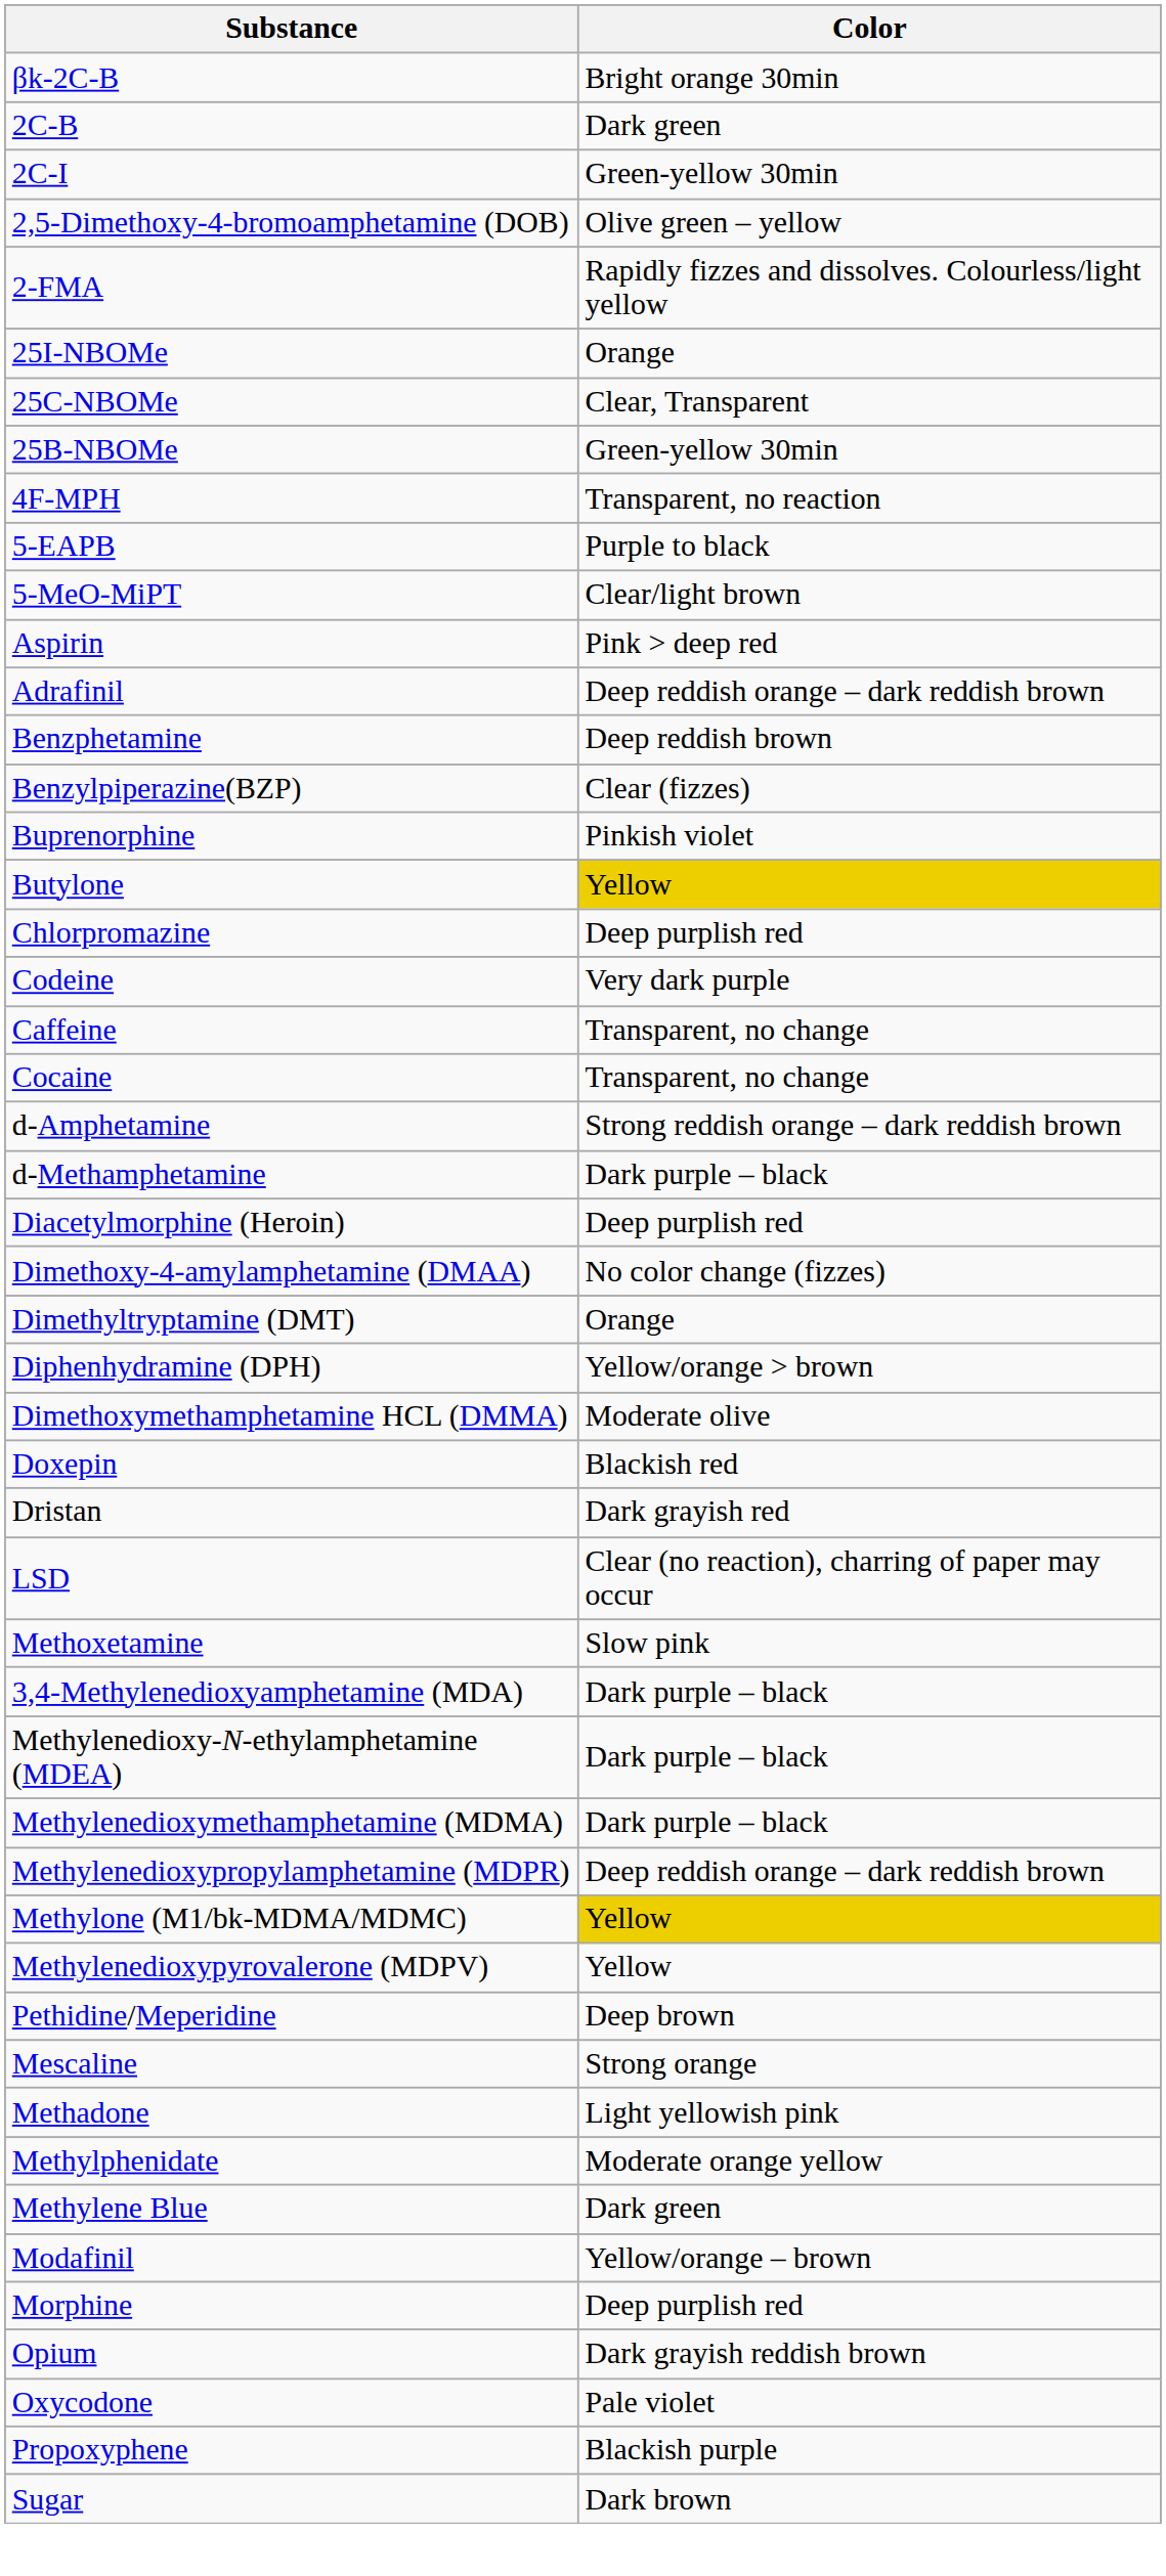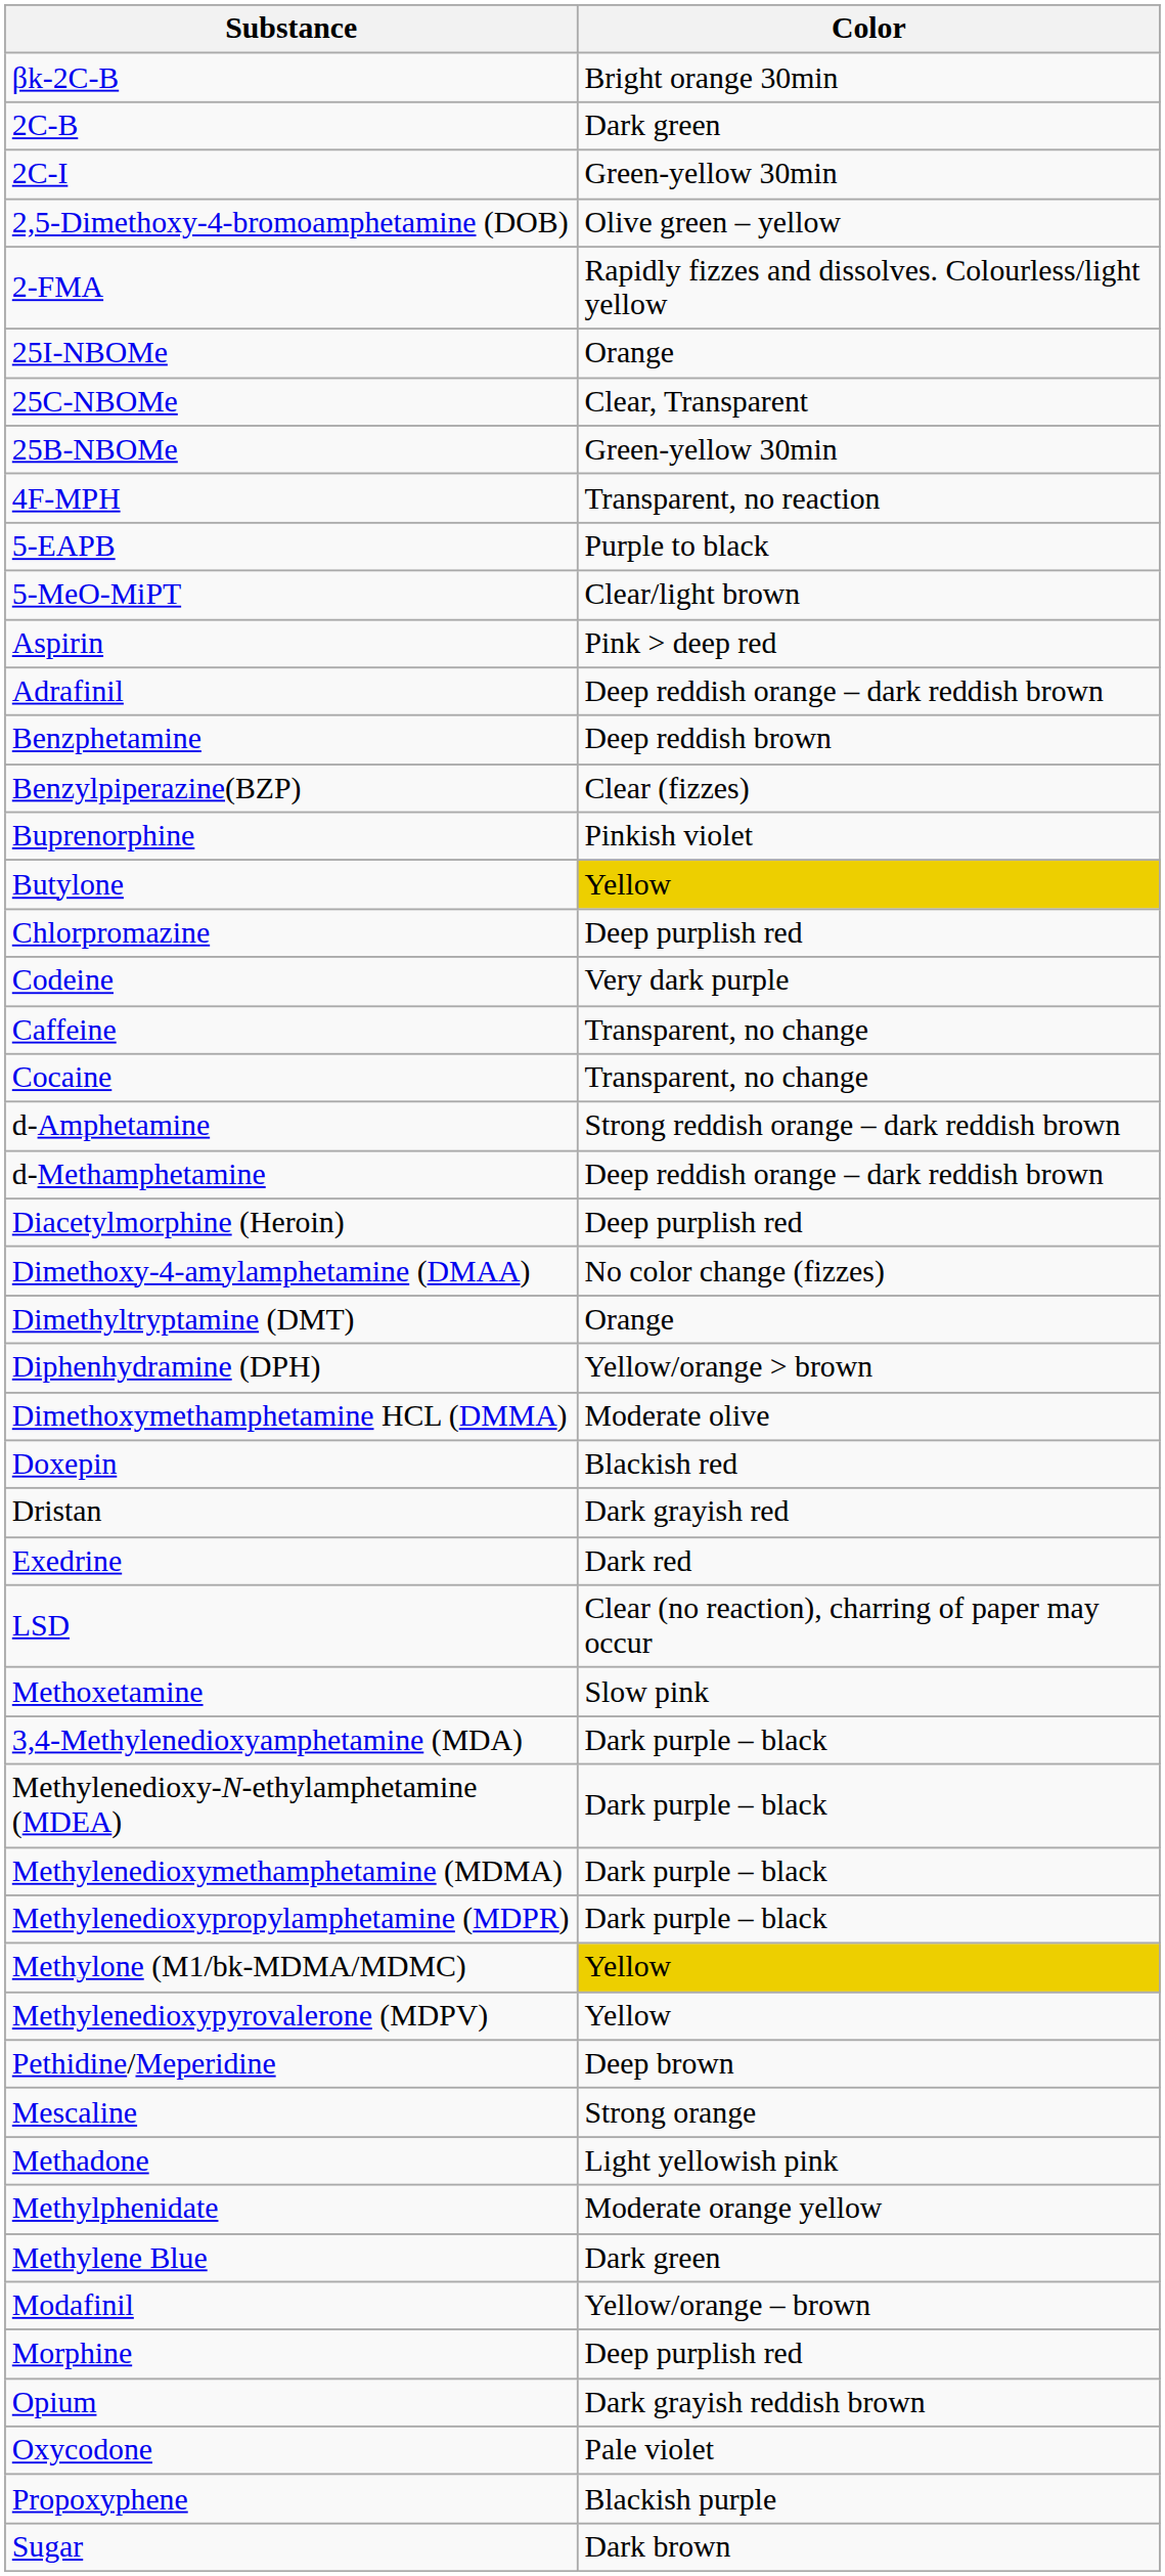d-Methamphetamine | Color: Dark purple – black -> Deep reddish orange – dark reddish brown
+ row: Exedrine | Dark red
Methylenedioxypropylamphetamine (MDPR) | Color: Deep reddish orange – dark reddish brown -> Dark purple – black
